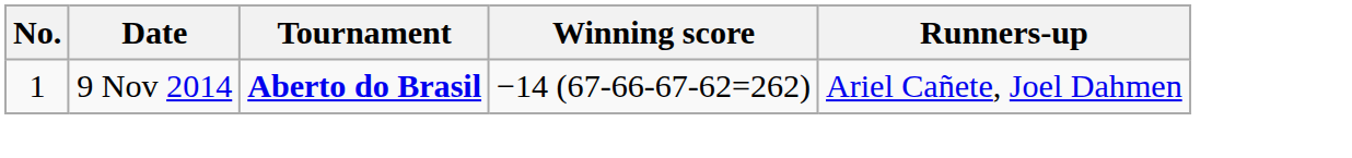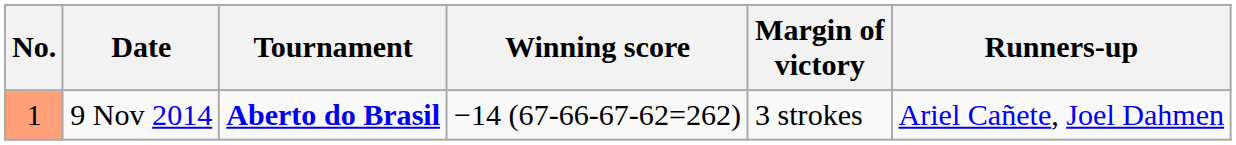+ column: Margin of victory | 3 strokes
9 Nov 2014 | No.: no background -> lightsalmon background
